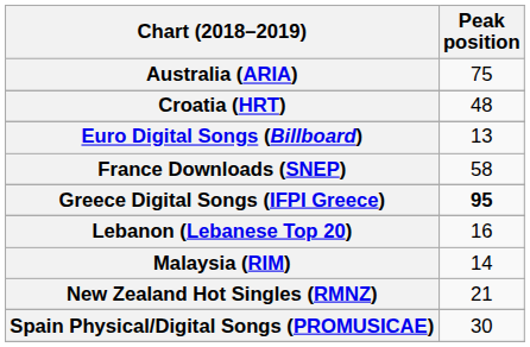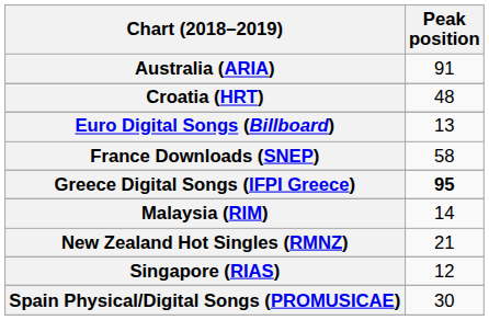Australia (ARIA) | Peak position: 75 -> 91
- row: Lebanon (Lebanese Top 20) | 16
+ row: Singapore (RIAS) | 12
